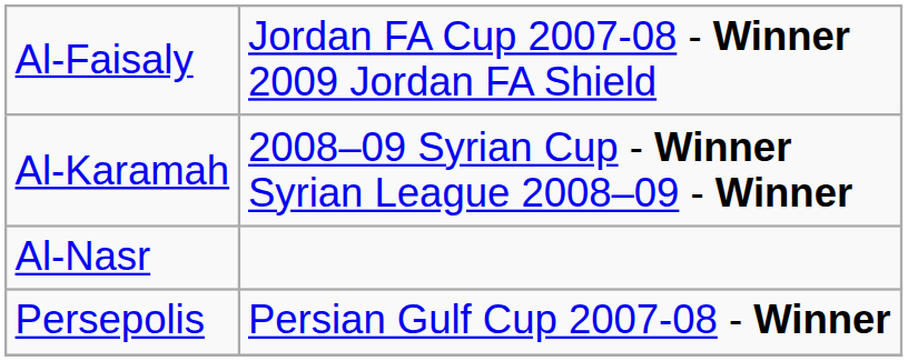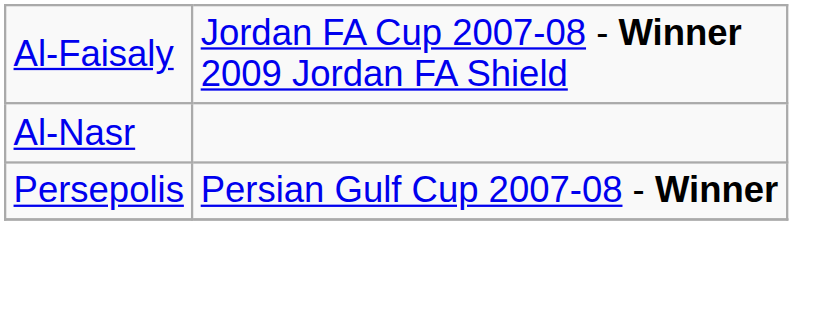- row: Al-Karamah | 2008–09 Syrian Cup - Winner Syrian League 2008–09 - Winner
